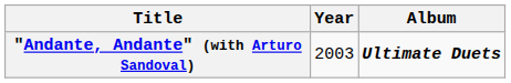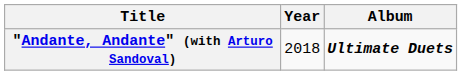"Andante, Andante" (with Arturo Sandoval) | Year: 2003 -> 2018
